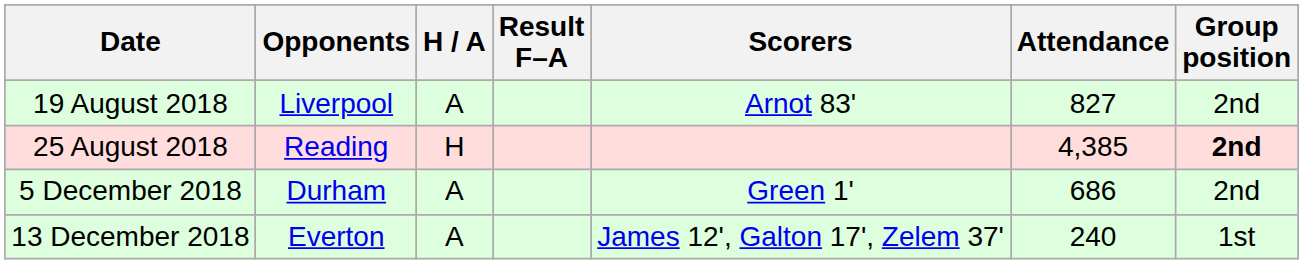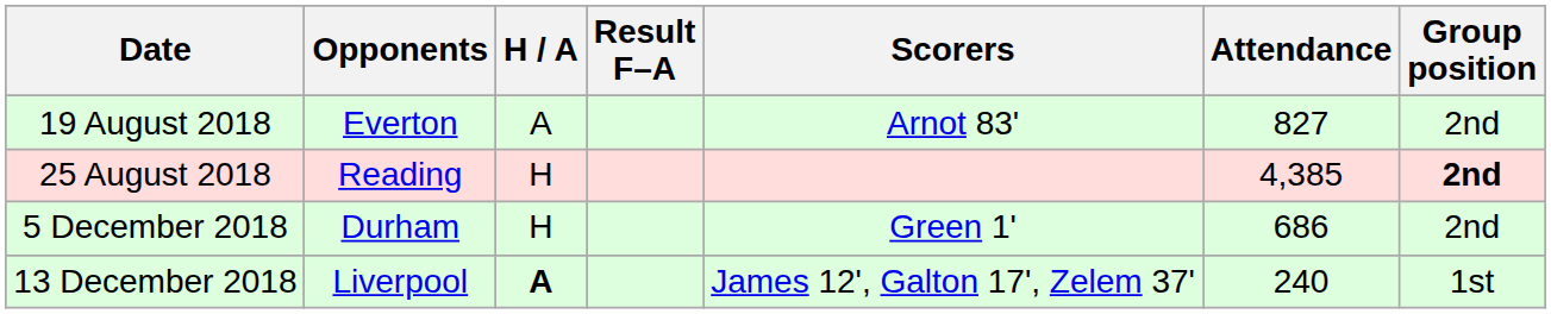19 August 2018 | Opponents: Liverpool -> Everton
5 December 2018 | H / A: A -> H
13 December 2018 | Opponents: Everton -> Liverpool
13 December 2018 | H / A: normal -> bold
